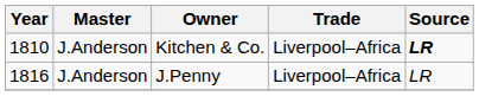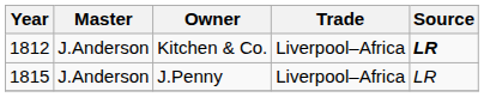Kitchen & Co. | Year: 1810 -> 1812
J.Penny | Year: 1816 -> 1815
